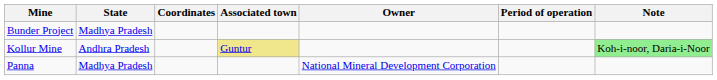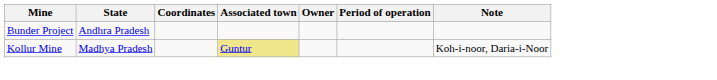Bunder Project | State: Madhya Pradesh -> Andhra Pradesh
Kollur Mine | State: Andhra Pradesh -> Madhya Pradesh
Kollur Mine | Note: lightgreen background -> no background
- row: Panna | Madhya Pradesh | National Mineral Development Corporation
